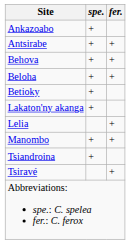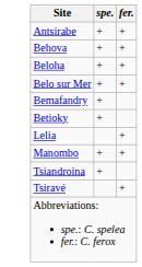- row: Ankazoabo | +
+ row: Belo sur Mer | + | +
+ row: Bemafandry | +
- row: Lakaton'ny akanga | +
